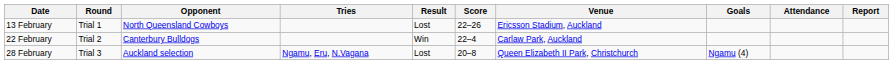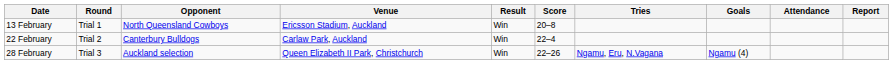columns swapped: Venue <-> Tries
13 February | Result: Lost -> Win
13 February | Score: 22–26 -> 20–8
28 February | Result: Lost -> Win
28 February | Score: 20–8 -> 22–26
